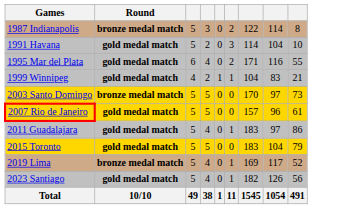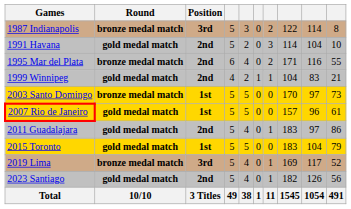+ column: Position | 3rd | 2nd | 2nd | 2nd | 1st | 1st | 2nd | 1st | 3rd | 2nd | 3 Titles
1995 Mar del Plata | Round: gold medal match -> bronze medal match
